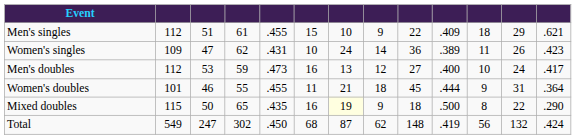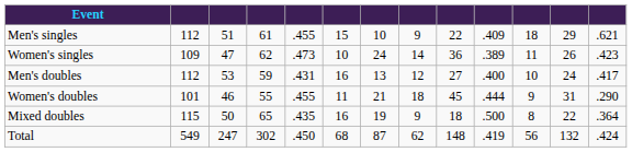Women's singles | column 5: .431 -> .473
Men's doubles | column 5: .473 -> .431
Women's doubles | column 13: .364 -> .290
Mixed doubles | column 7: lightyellow background -> no background
Mixed doubles | column 13: .290 -> .364
